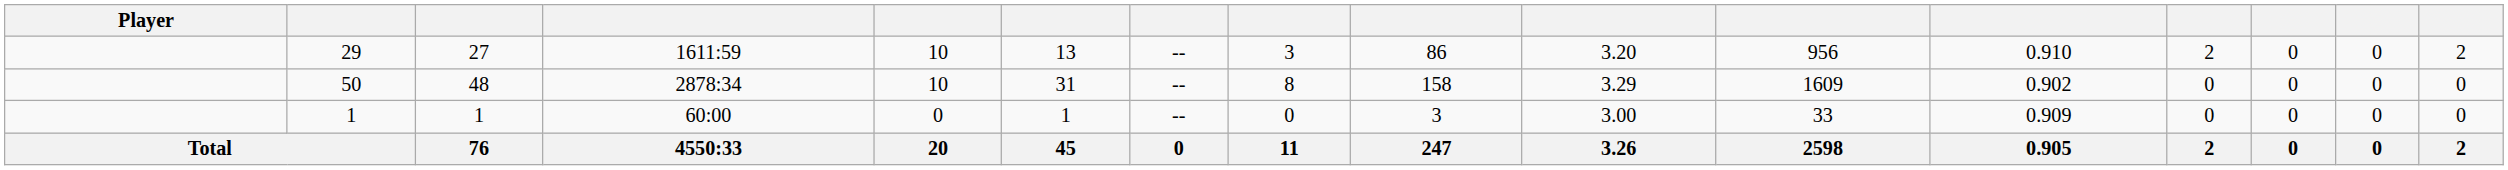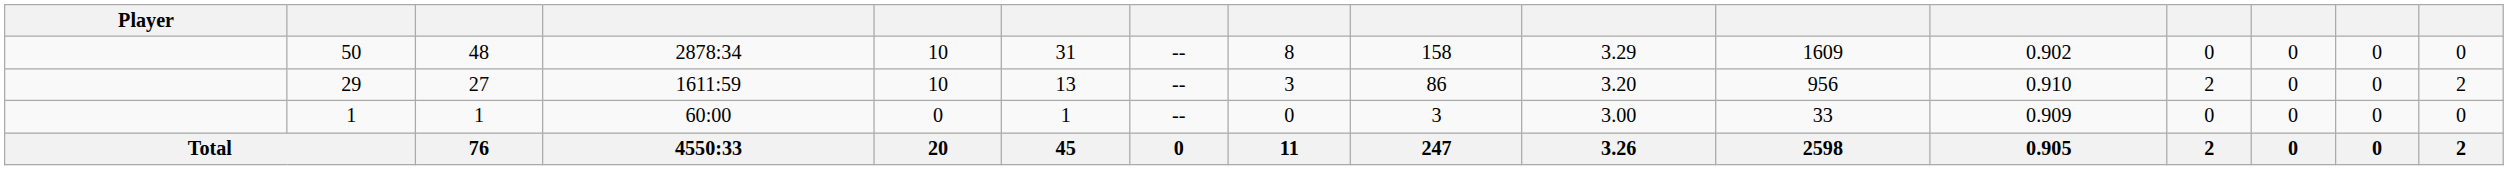rows swapped: 29 <-> 50
